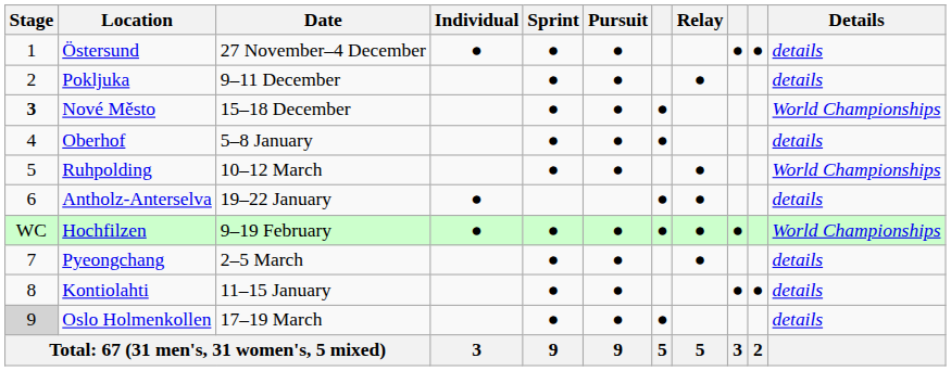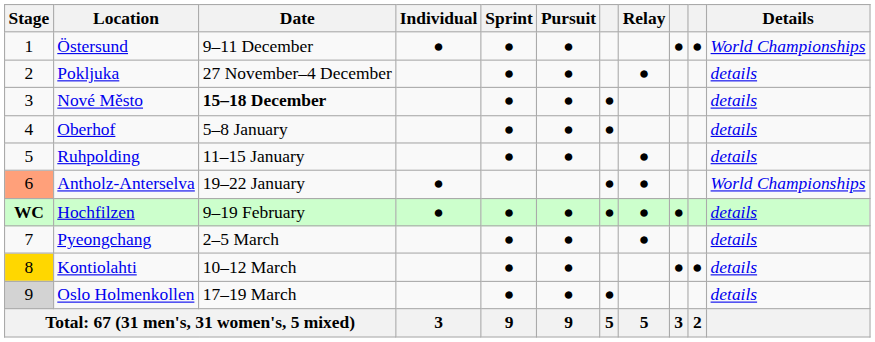Östersund | Date: 27 November–4 December -> 9–11 December
Östersund | Details: details -> World Championships
Pokljuka | Date: 9–11 December -> 27 November–4 December
Nové Město | Stage: bold -> normal
Nové Město | Date: normal -> bold
Nové Město | Details: World Championships -> details
Ruhpolding | Date: 10–12 March -> 11–15 January
Ruhpolding | Details: World Championships -> details
Antholz-Anterselva | Stage: no background -> lightsalmon background
Antholz-Anterselva | Details: details -> World Championships
Hochfilzen | Stage: normal -> bold
Hochfilzen | Details: World Championships -> details
Kontiolahti | Stage: no background -> gold background
Kontiolahti | Date: 11–15 January -> 10–12 March
